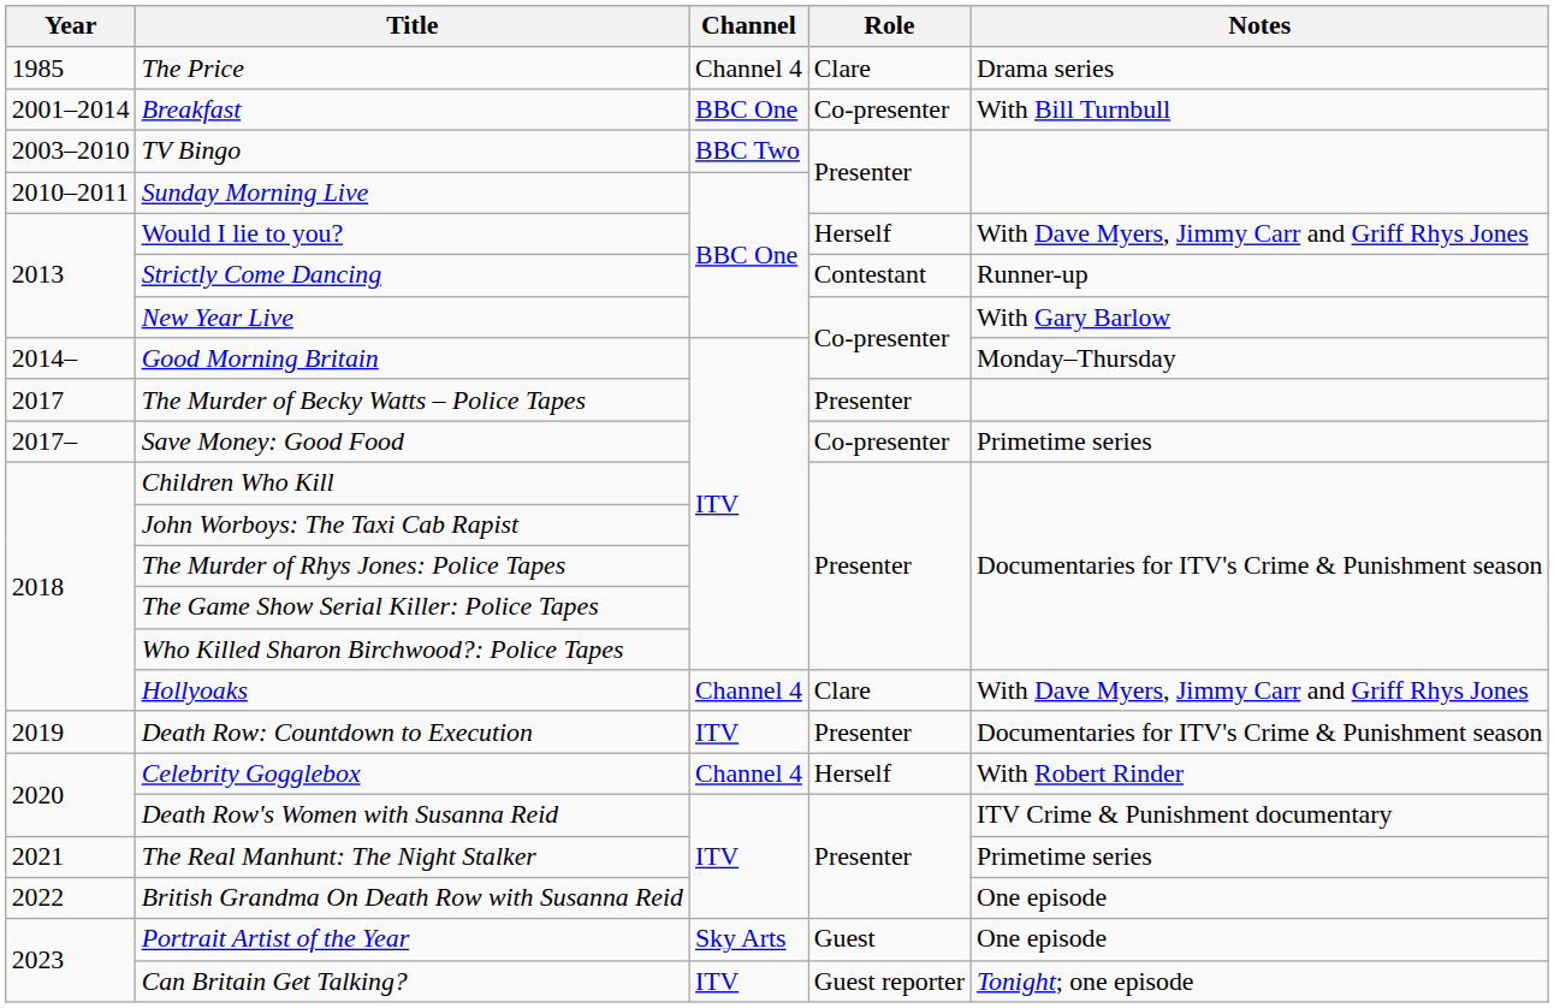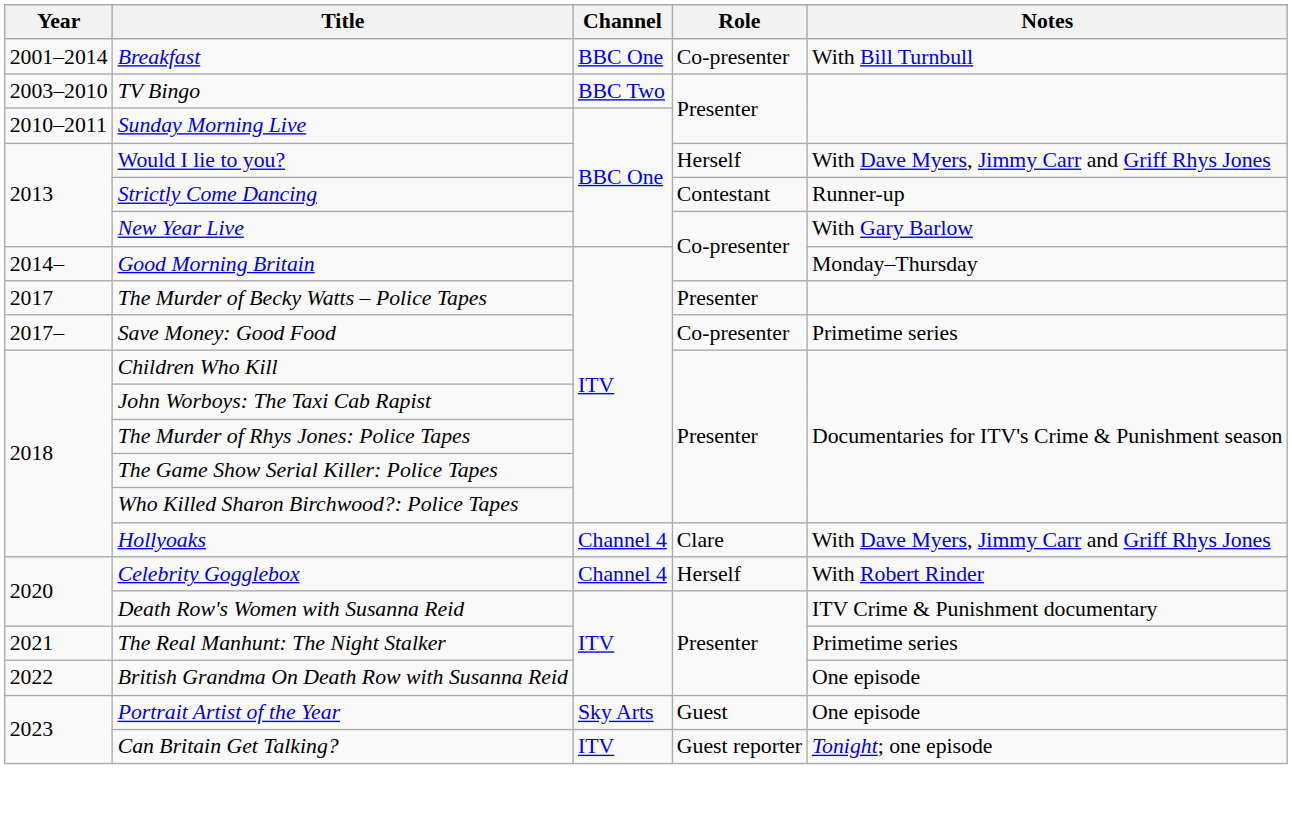- row: 1985 | The Price | Channel 4 | Clare | Drama series
- row: 2019 | Death Row: Countdown to Execution | ITV | Presenter | Documentaries for ITV's Crime & Punishment season
